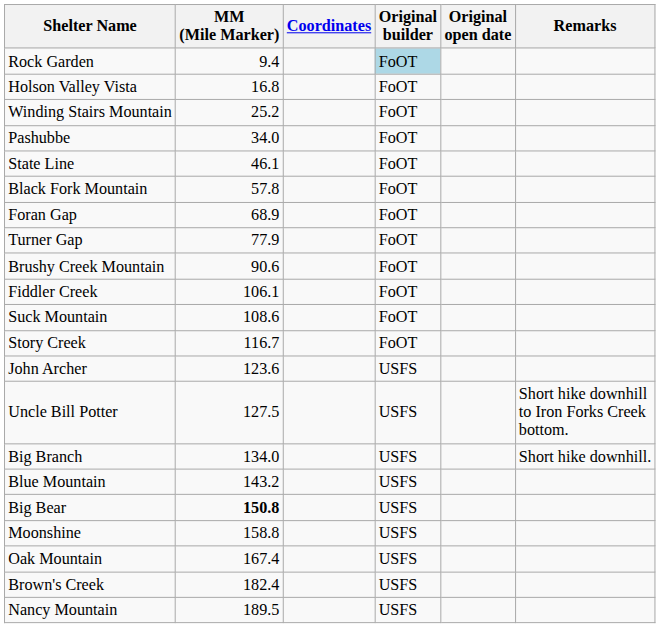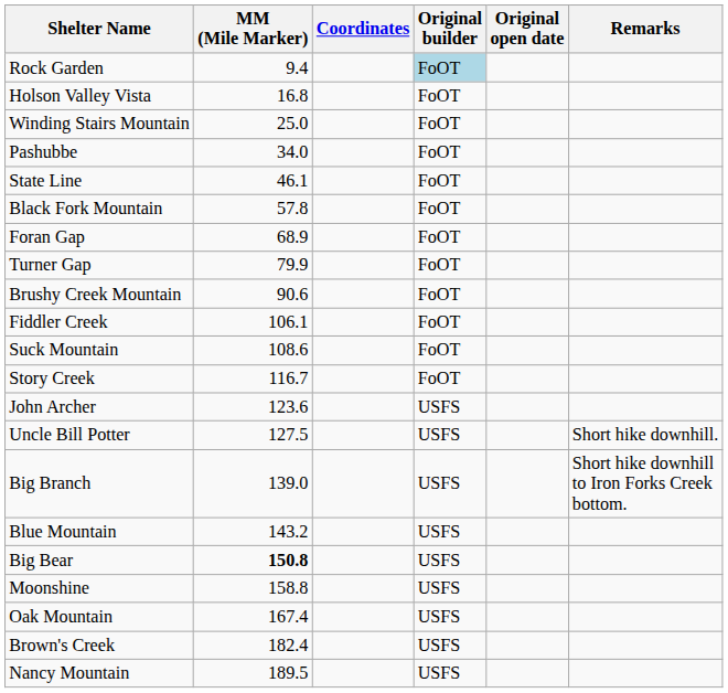Winding Stairs Mountain | MM (Mile Marker): 25.2 -> 25.0
Turner Gap | MM (Mile Marker): 77.9 -> 79.9
Uncle Bill Potter | Remarks: Short hike downhill to Iron Forks Creek bottom. -> Short hike downhill.
Big Branch | MM (Mile Marker): 134.0 -> 139.0
Big Branch | Remarks: Short hike downhill. -> Short hike downhill to Iron Forks Creek bottom.
